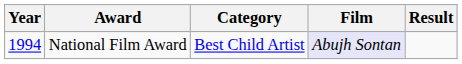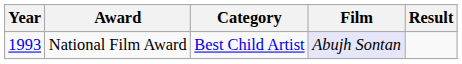National Film Award | Year: 1994 -> 1993
